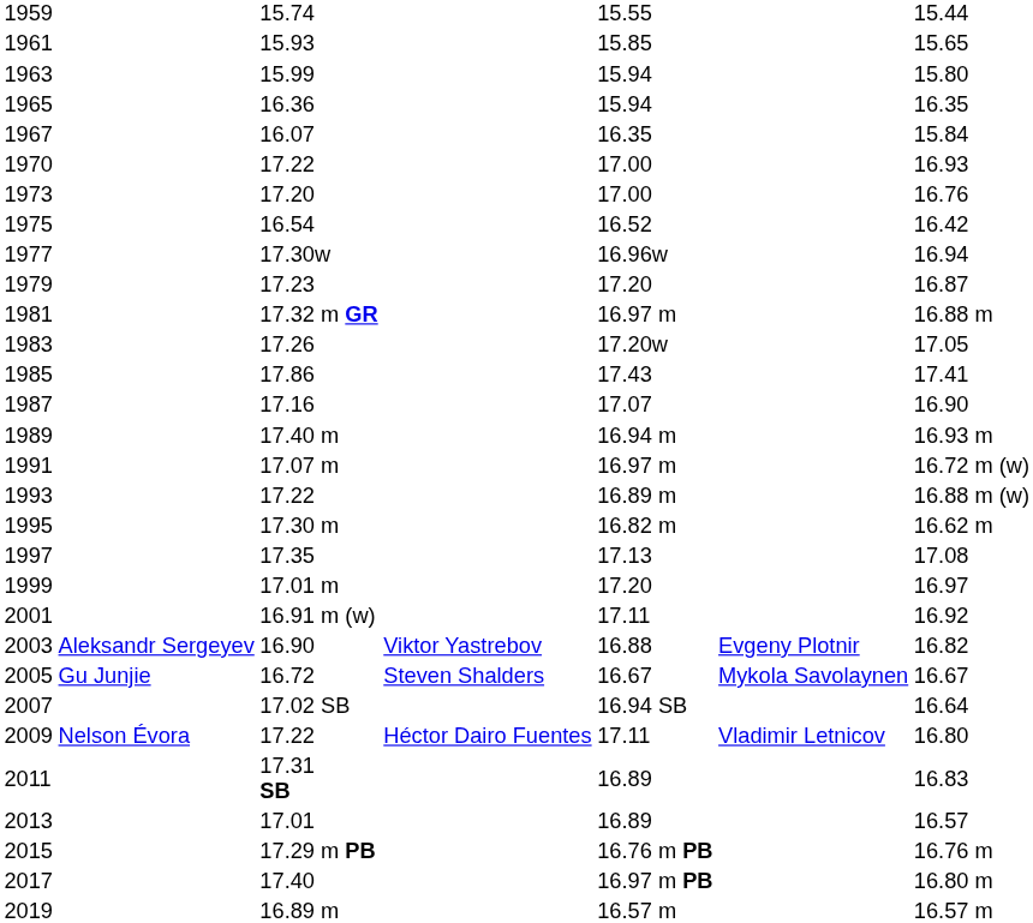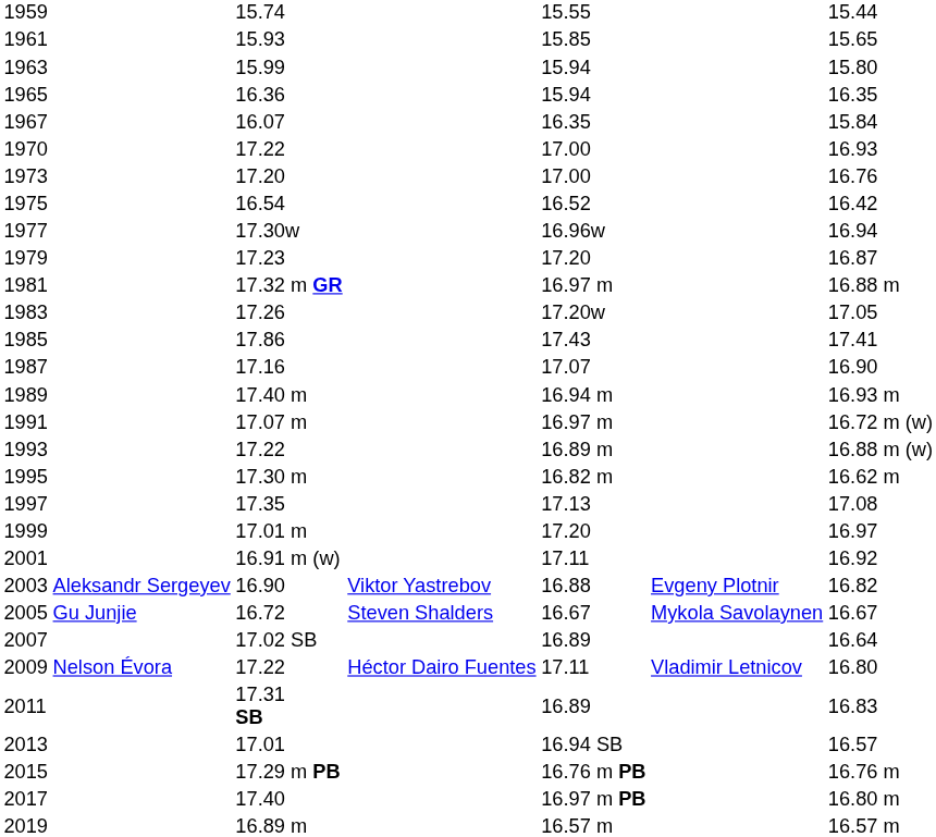2007 | column 5: 16.94 SB -> 16.89
2013 | column 5: 16.89 -> 16.94 SB
